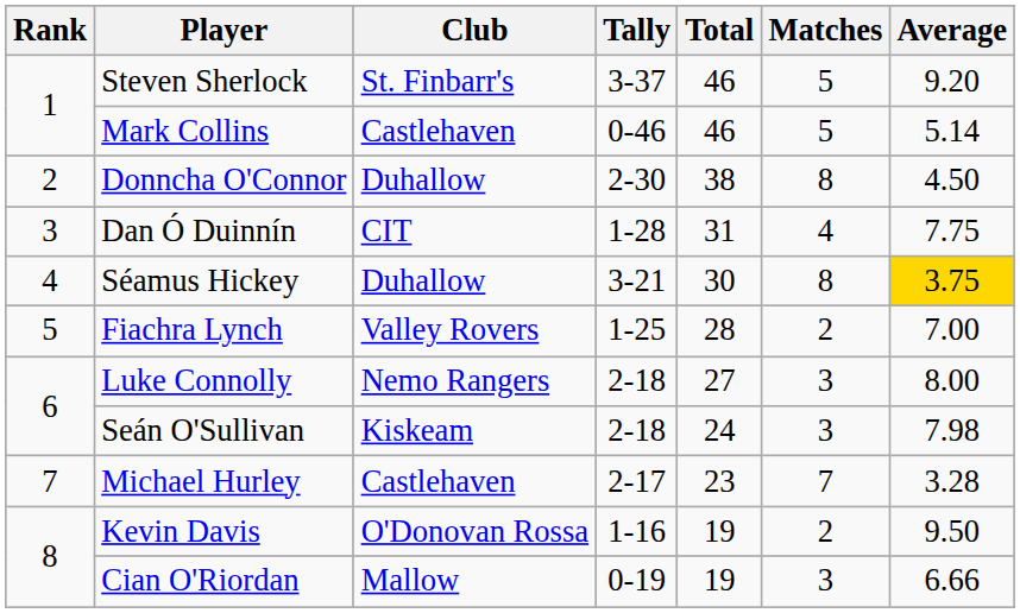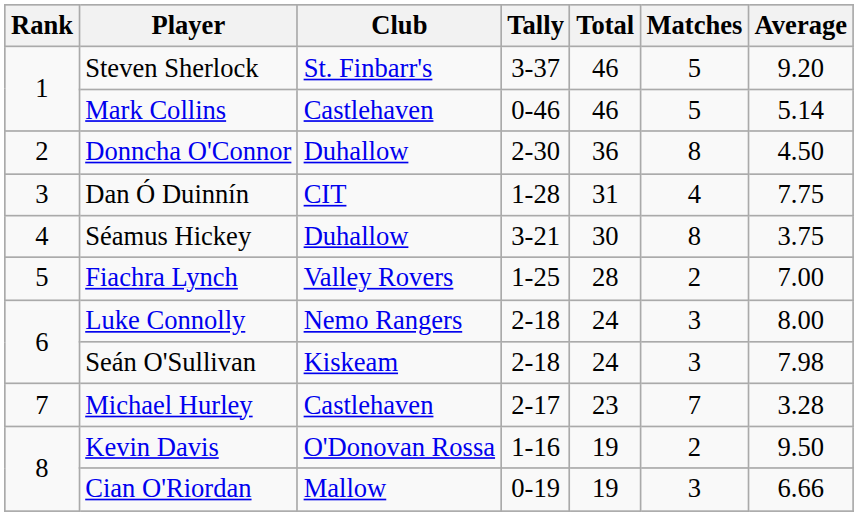Donncha O'Connor | Total: 38 -> 36
Séamus Hickey | Average: gold background -> no background
Luke Connolly | Total: 27 -> 24
